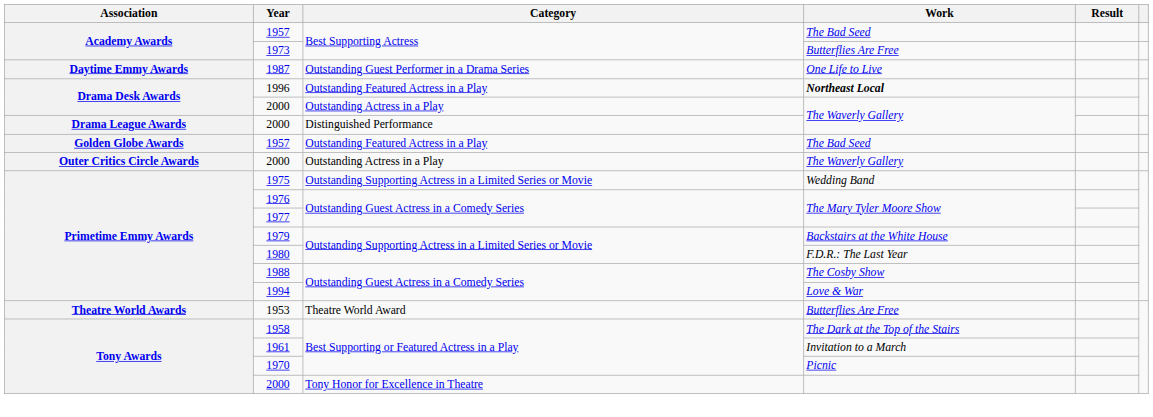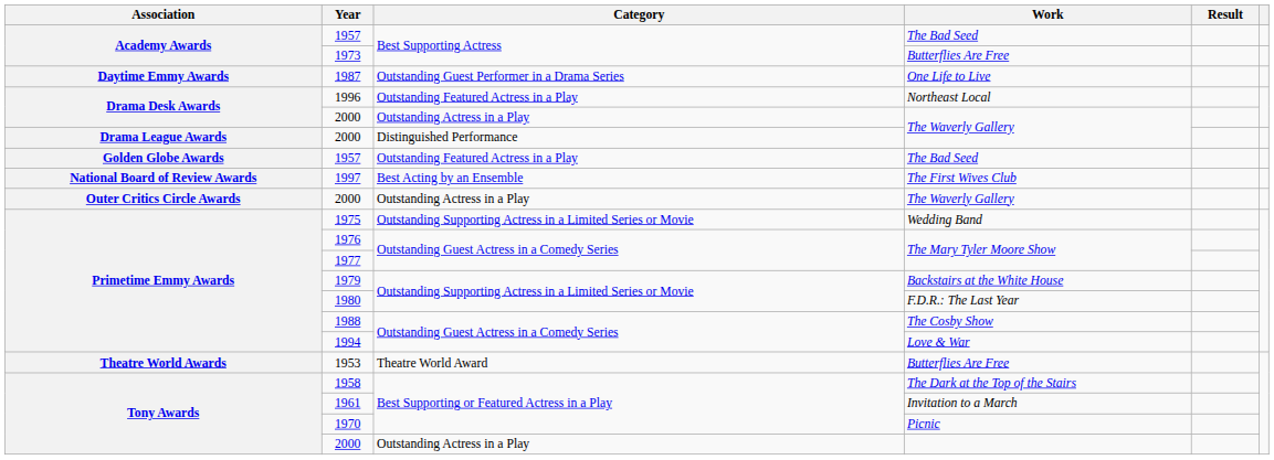1996 | Work: bold -> normal
+ row: National Board of Review Awards | 1997 | Best Acting by an Ensemble | The First Wives Club
Tony Awards / 2000 | Category: Tony Honor for Excellence in Theatre -> Outstanding Actress in a Play
